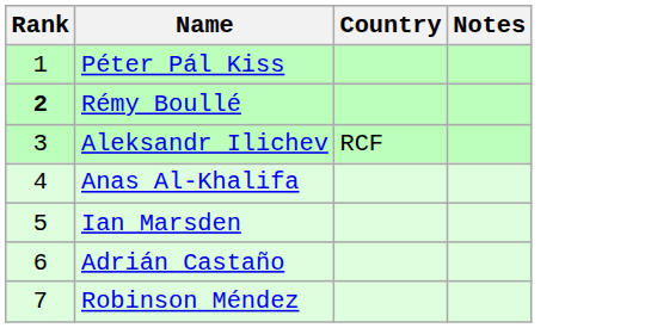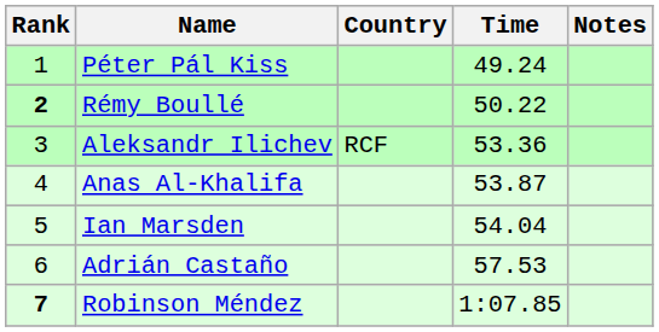+ column: Time | 49.24 | 50.22 | 53.36 | 53.87 | 54.04 | 57.53 | 1:07.85
Robinson Méndez | Rank: normal -> bold
